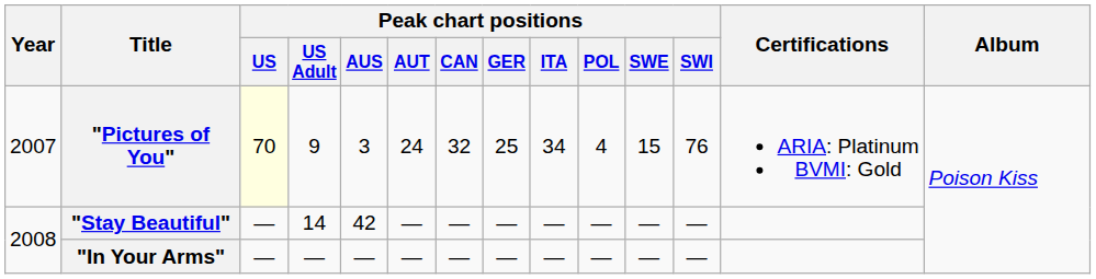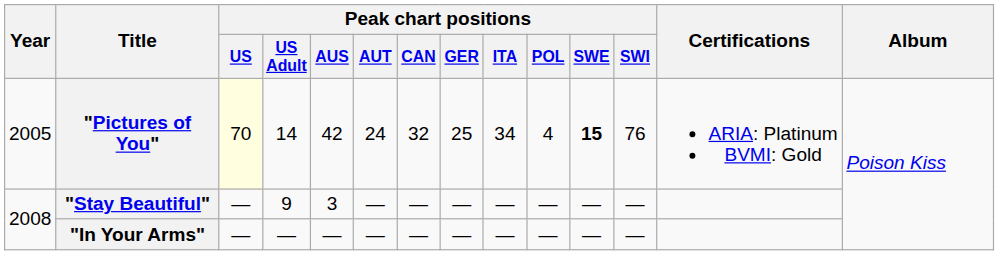"Pictures of You" | Year: 2007 -> 2005
"Pictures of You" | Peak chart positions / US Adult: 9 -> 14
"Pictures of You" | Peak chart positions / AUS: 3 -> 42
"Pictures of You" | Peak chart positions / SWE: normal -> bold
"Stay Beautiful" | Peak chart positions / US Adult: 14 -> 9
"Stay Beautiful" | Peak chart positions / AUS: 42 -> 3
